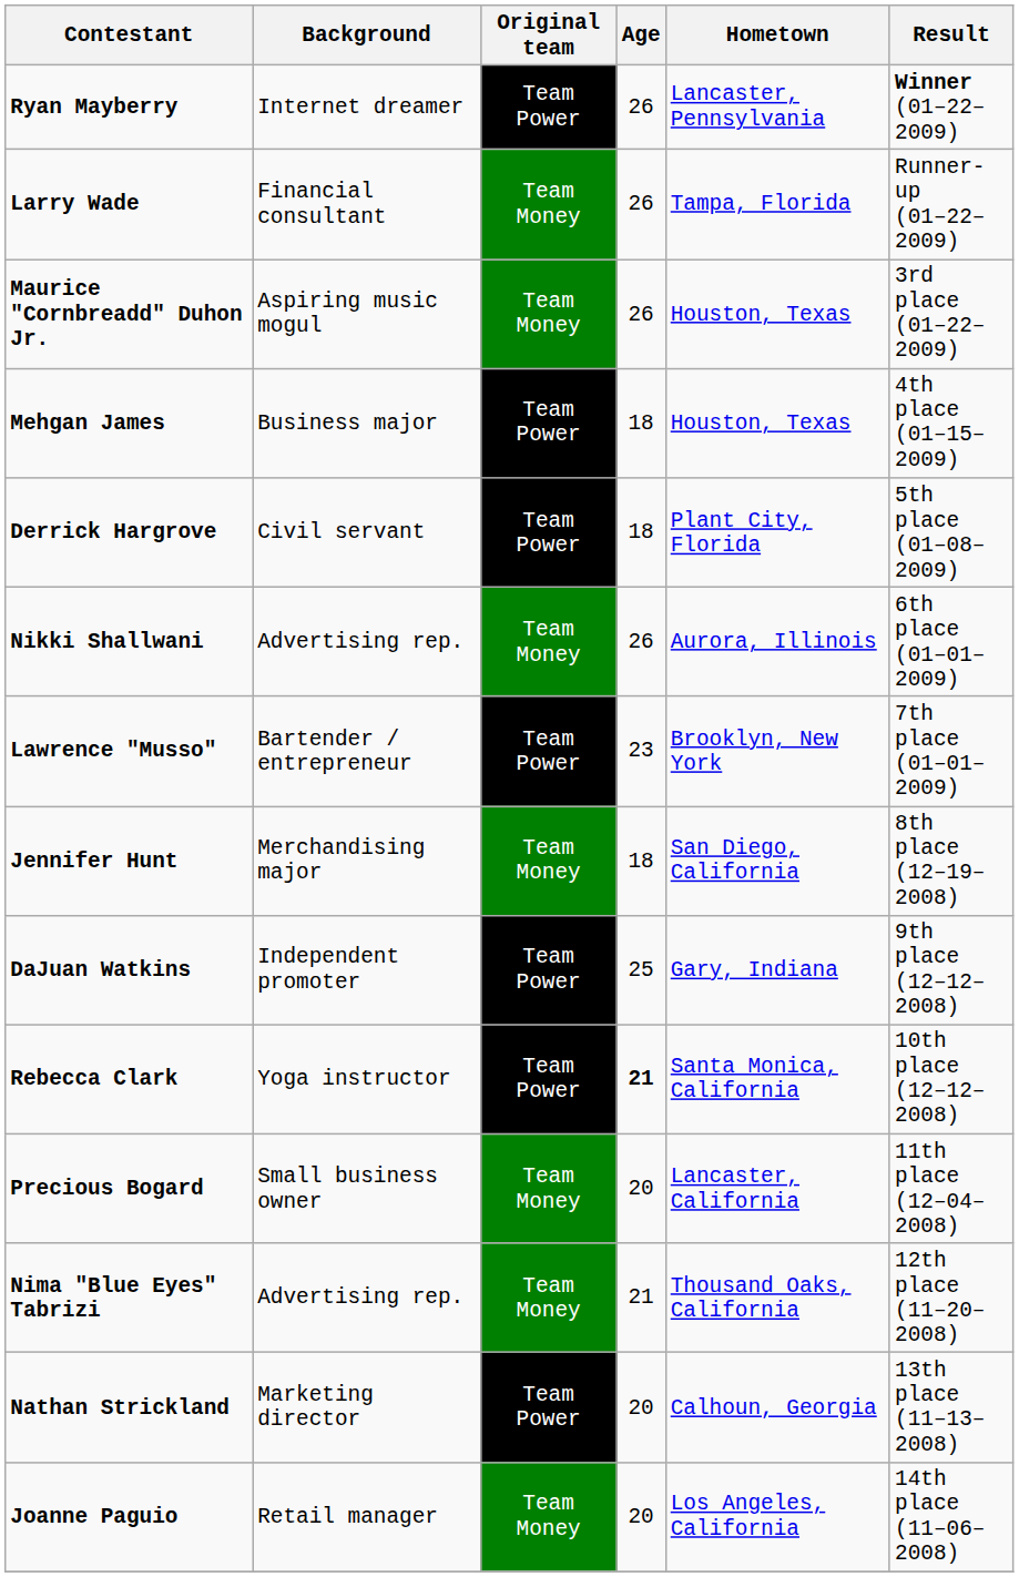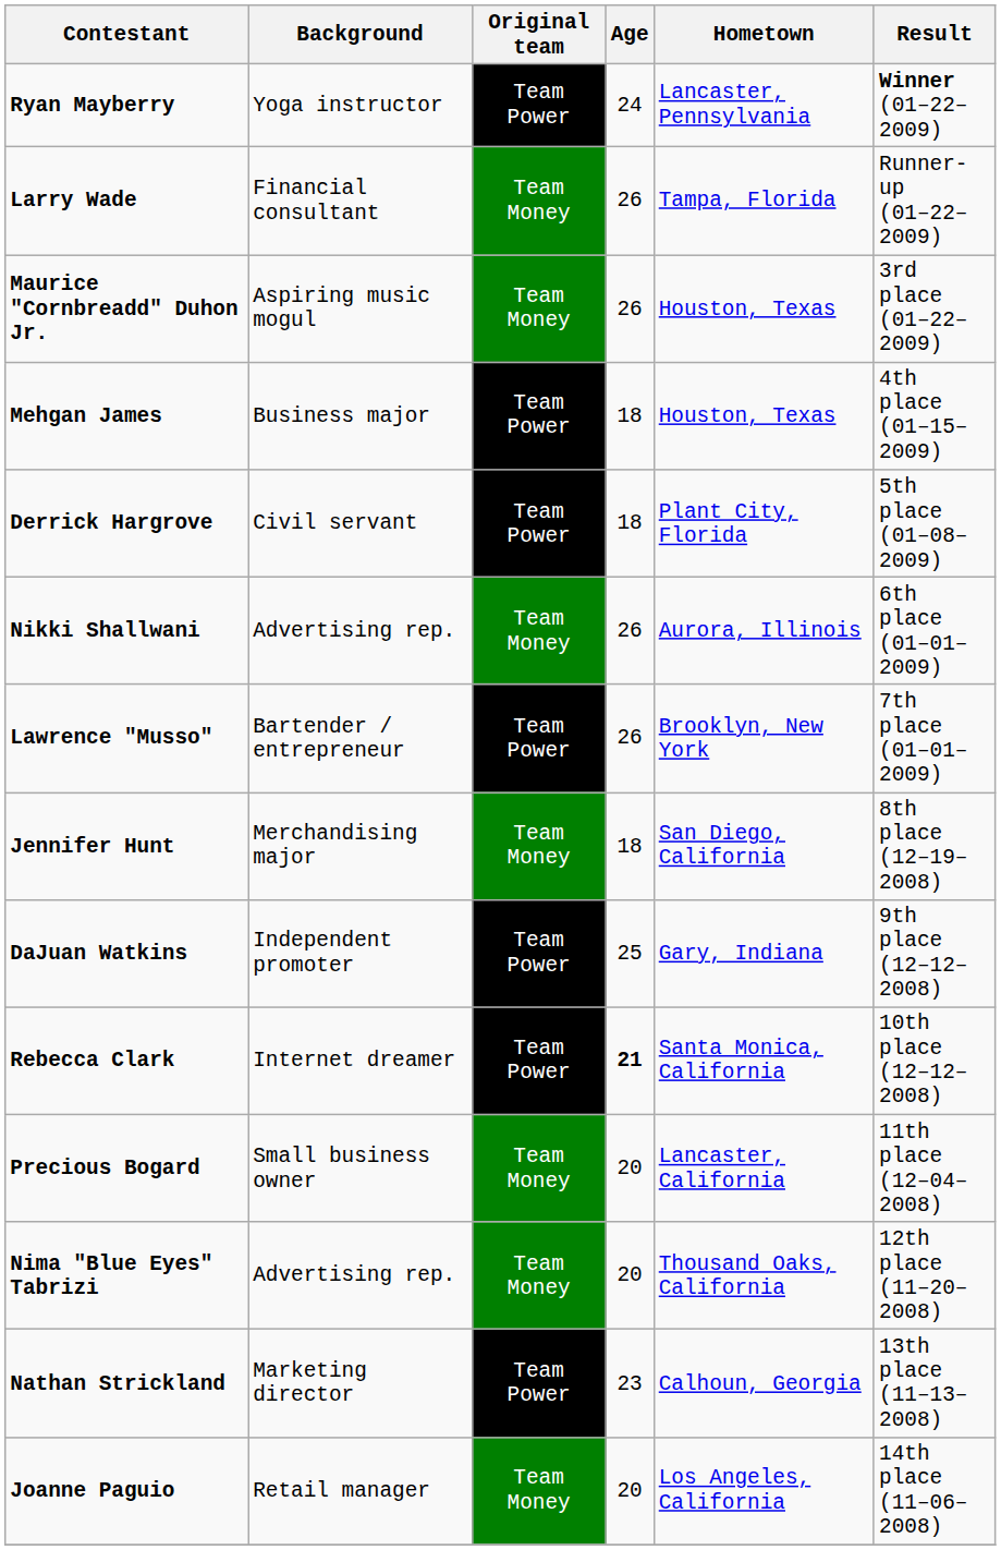Ryan Mayberry | Background: Internet dreamer -> Yoga instructor
Ryan Mayberry | Age: 26 -> 24
Lawrence "Musso" | Age: 23 -> 26
Rebecca Clark | Background: Yoga instructor -> Internet dreamer
Nima "Blue Eyes" Tabrizi | Age: 21 -> 20
Nathan Strickland | Age: 20 -> 23
